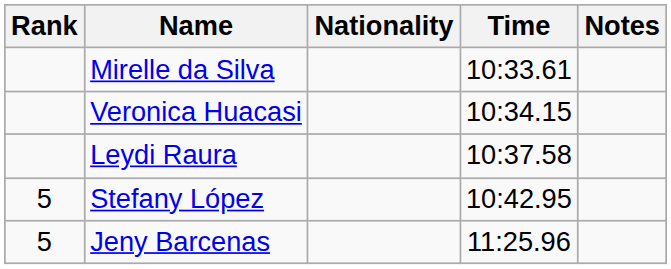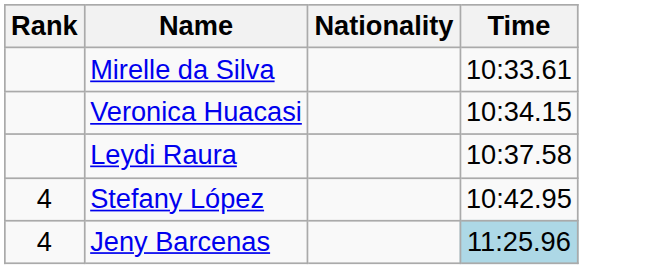- column: Notes
Stefany López | Rank: 5 -> 4
Jeny Barcenas | Rank: 5 -> 4
Jeny Barcenas | Time: no background -> lightblue background
